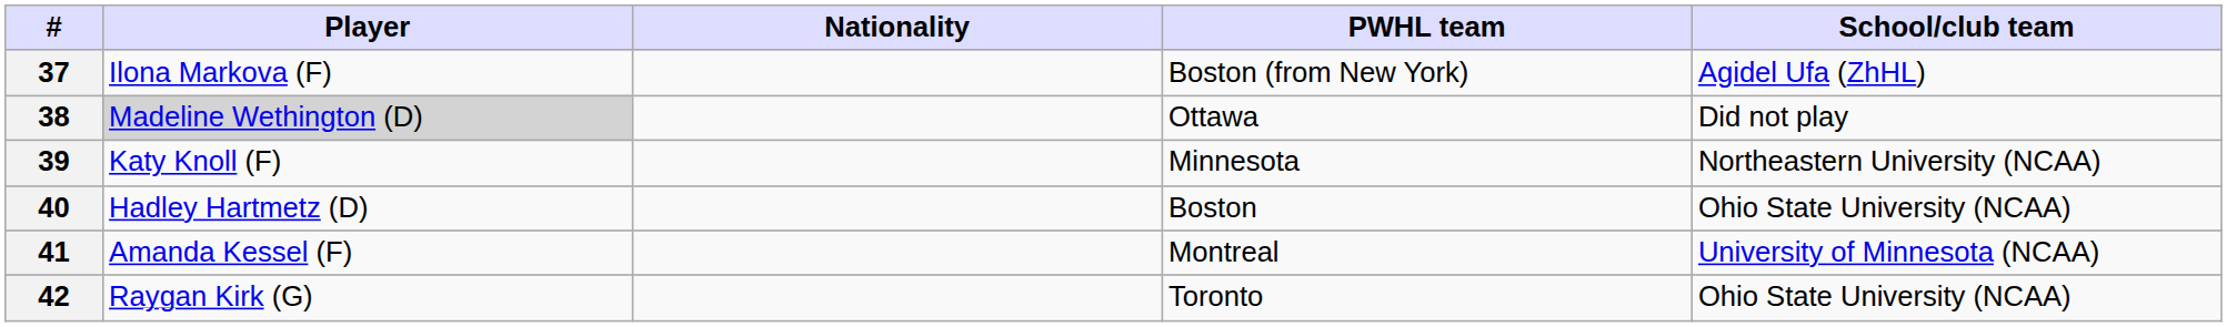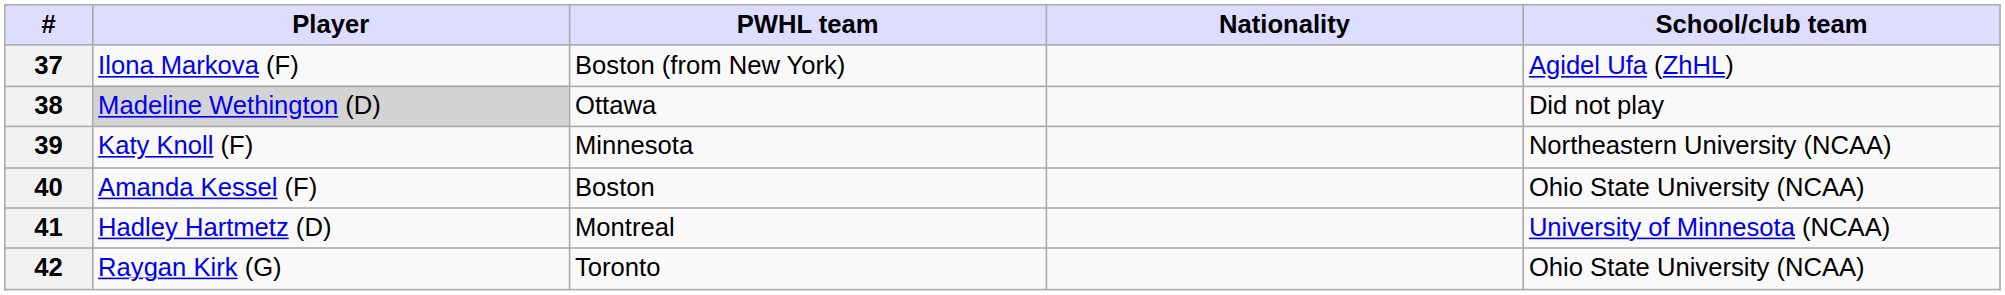columns swapped: Nationality <-> PWHL team
40 | Player: Hadley Hartmetz (D) -> Amanda Kessel (F)
41 | Player: Amanda Kessel (F) -> Hadley Hartmetz (D)
